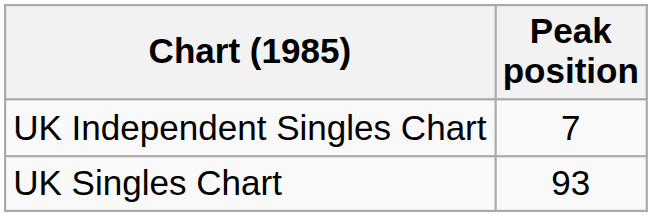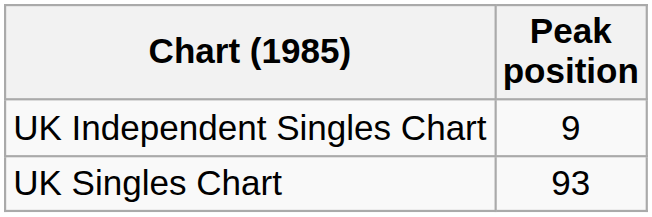UK Independent Singles Chart | Peak position: 7 -> 9
